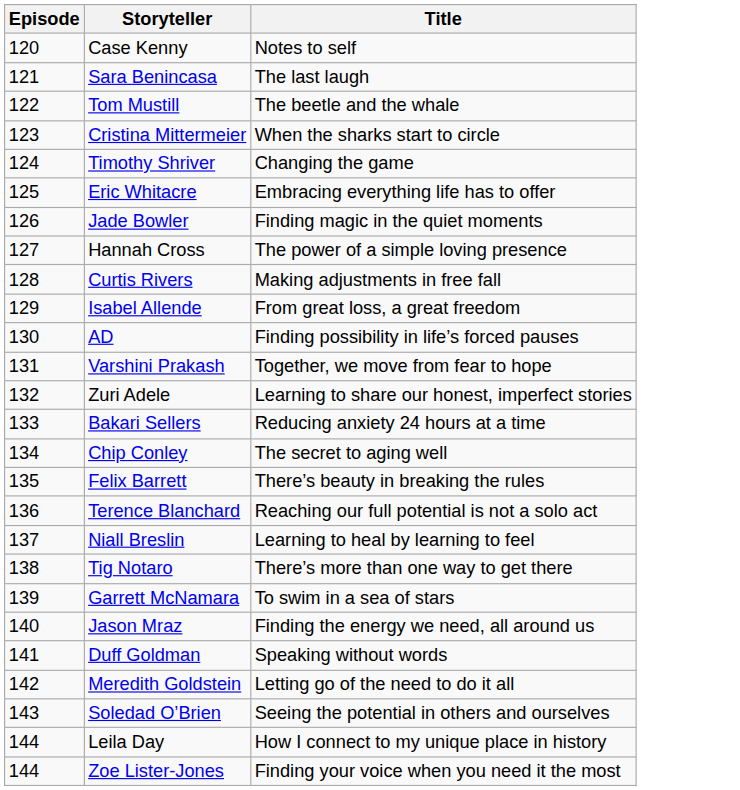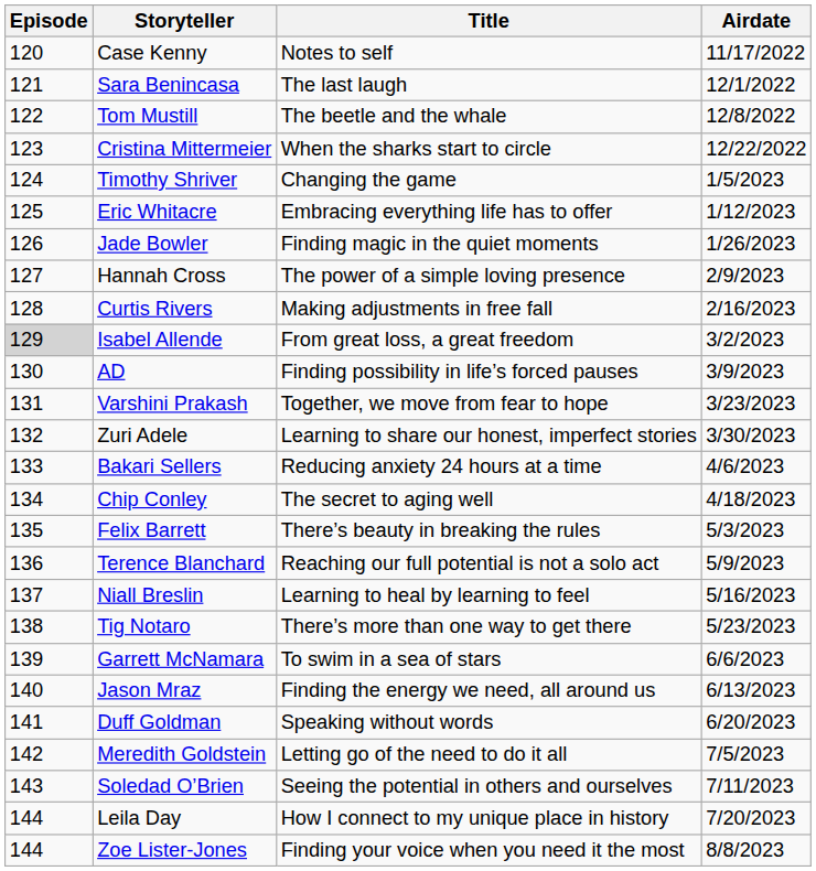+ column: Airdate | 11/17/2022 | 12/1/2022 | 12/8/2022 | 12/22/2022 | 1/5/2023 | 1/12/2023 | 1/26/2023 | 2/9/2023 | 2/16/2023 | 3/2/2023 | 3/9/2023 | 3/23/2023 | 3/30/2023 | 4/6/2023 | 4/18/2023 | 5/3/2023 | 5/9/2023 | 5/16/2023 | 5/23/2023 | 6/6/2023 | 6/13/2023 | 6/20/2023 | 7/5/2023 | 7/11/2023 | 7/20/2023 | 8/8/2023
Isabel Allende | Episode: no background -> lightgrey background
